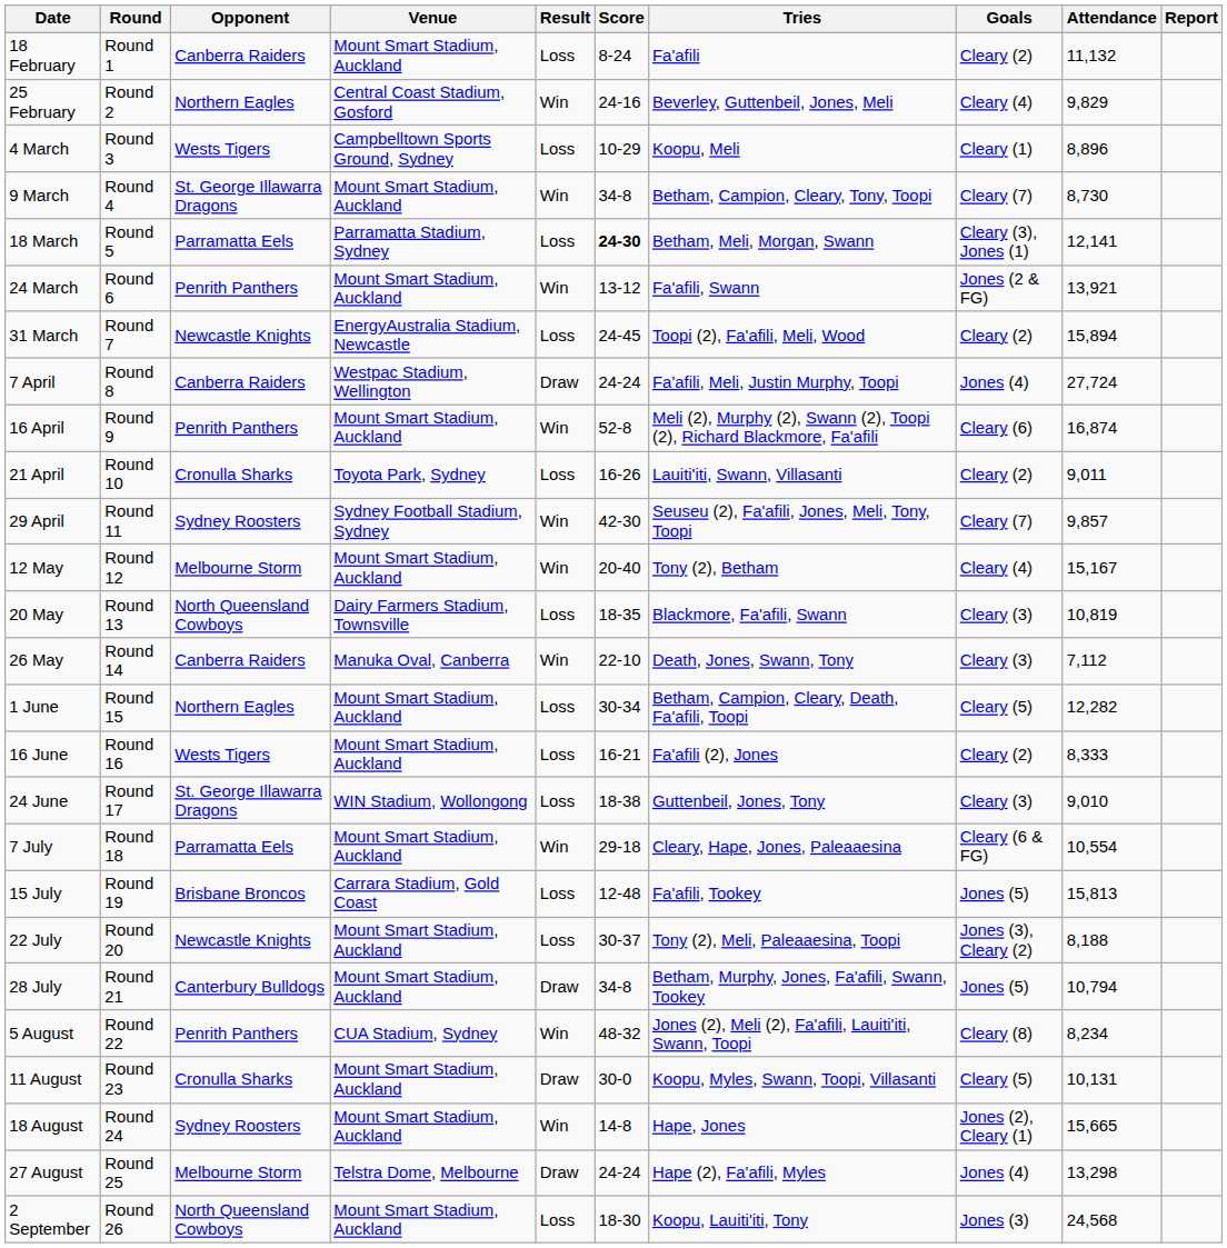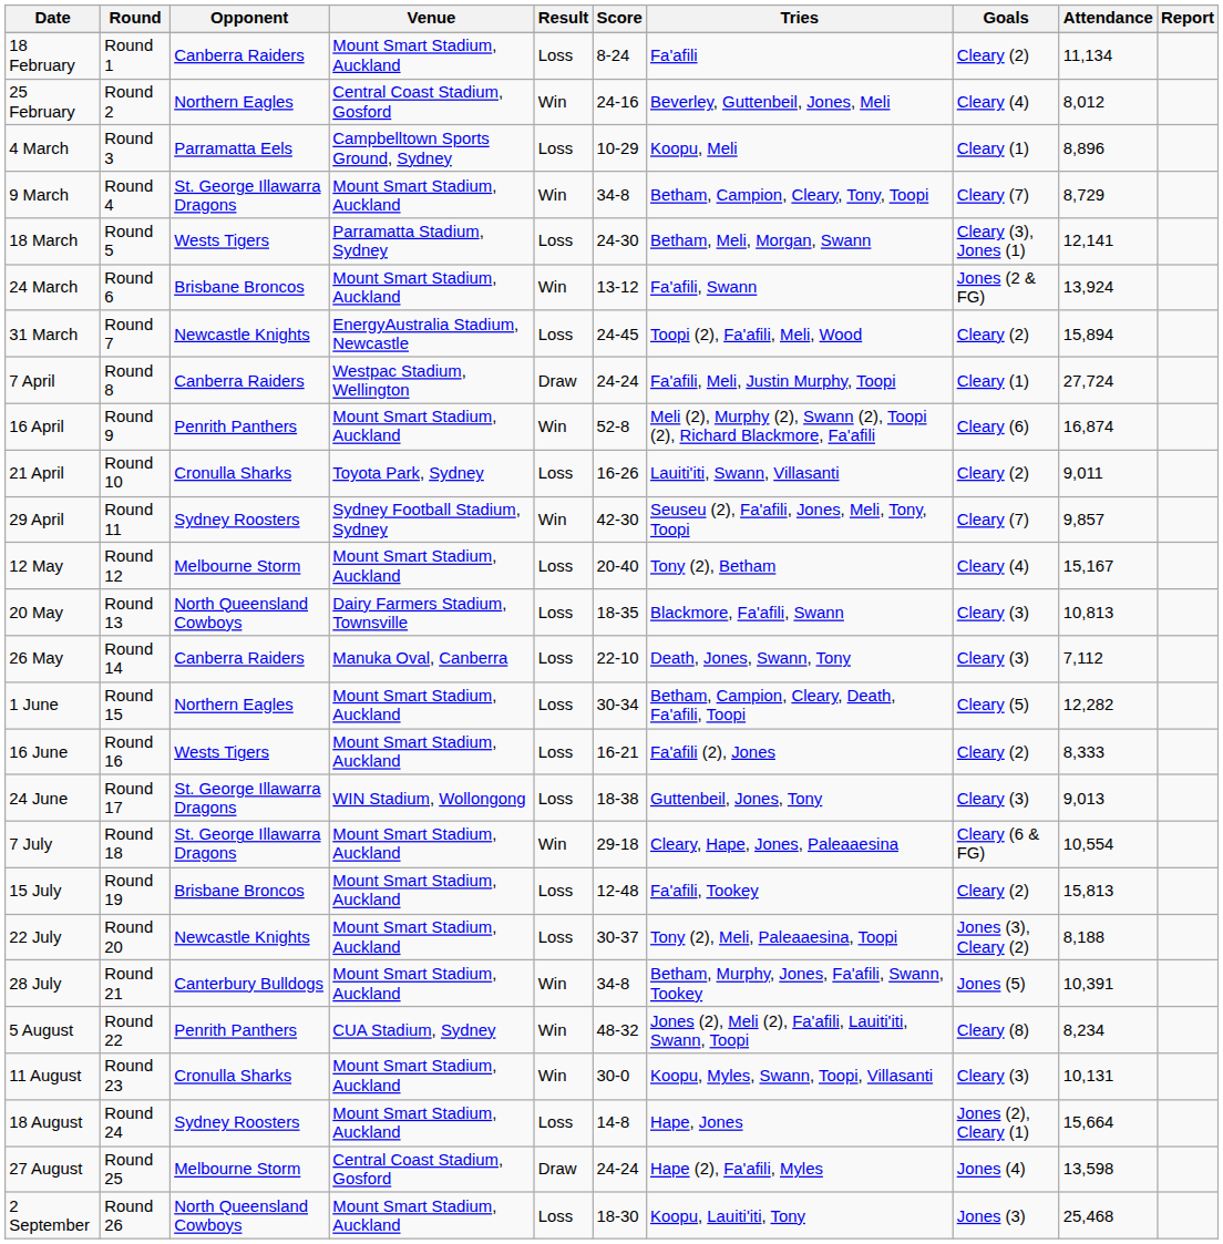18 February | Attendance: 11,132 -> 11,134
25 February | Attendance: 9,829 -> 8,012
4 March | Opponent: Wests Tigers -> Parramatta Eels
9 March | Attendance: 8,730 -> 8,729
18 March | Opponent: Parramatta Eels -> Wests Tigers
18 March | Score: bold -> normal
24 March | Opponent: Penrith Panthers -> Brisbane Broncos
24 March | Attendance: 13,921 -> 13,924
7 April | Goals: Jones (4) -> Cleary (1)
12 May | Result: Win -> Loss
20 May | Attendance: 10,819 -> 10,813
26 May | Result: Win -> Loss
24 June | Attendance: 9,010 -> 9,013
7 July | Opponent: Parramatta Eels -> St. George Illawarra Dragons
15 July | Venue: Carrara Stadium, Gold Coast -> Mount Smart Stadium, Auckland
15 July | Goals: Jones (5) -> Cleary (2)
28 July | Result: Draw -> Win
28 July | Attendance: 10,794 -> 10,391
11 August | Result: Draw -> Win
11 August | Goals: Cleary (5) -> Cleary (3)
18 August | Result: Win -> Loss
18 August | Attendance: 15,665 -> 15,664
27 August | Venue: Telstra Dome, Melbourne -> Central Coast Stadium, Gosford
27 August | Attendance: 13,298 -> 13,598
2 September | Attendance: 24,568 -> 25,468
